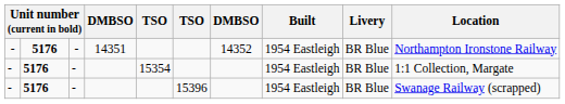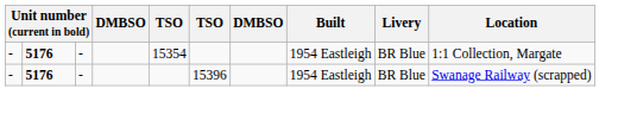- row: - | 5176 | - | 14351 | 14352 | 1954 Eastleigh | BR Blue | Northampton Ironstone Railway
